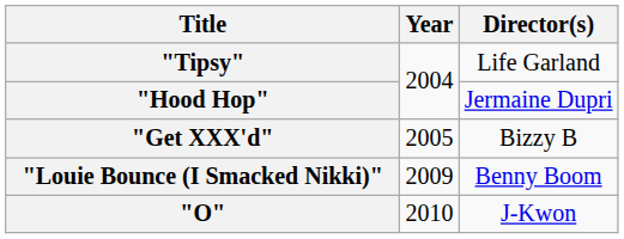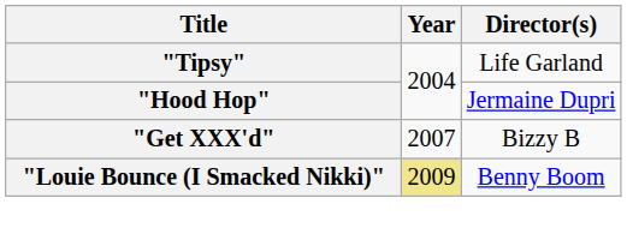"Get XXX'd" | Year: 2005 -> 2007
"Louie Bounce (I Smacked Nikki)" | Year: no background -> khaki background
- row: "O" | 2010 | J-Kwon
